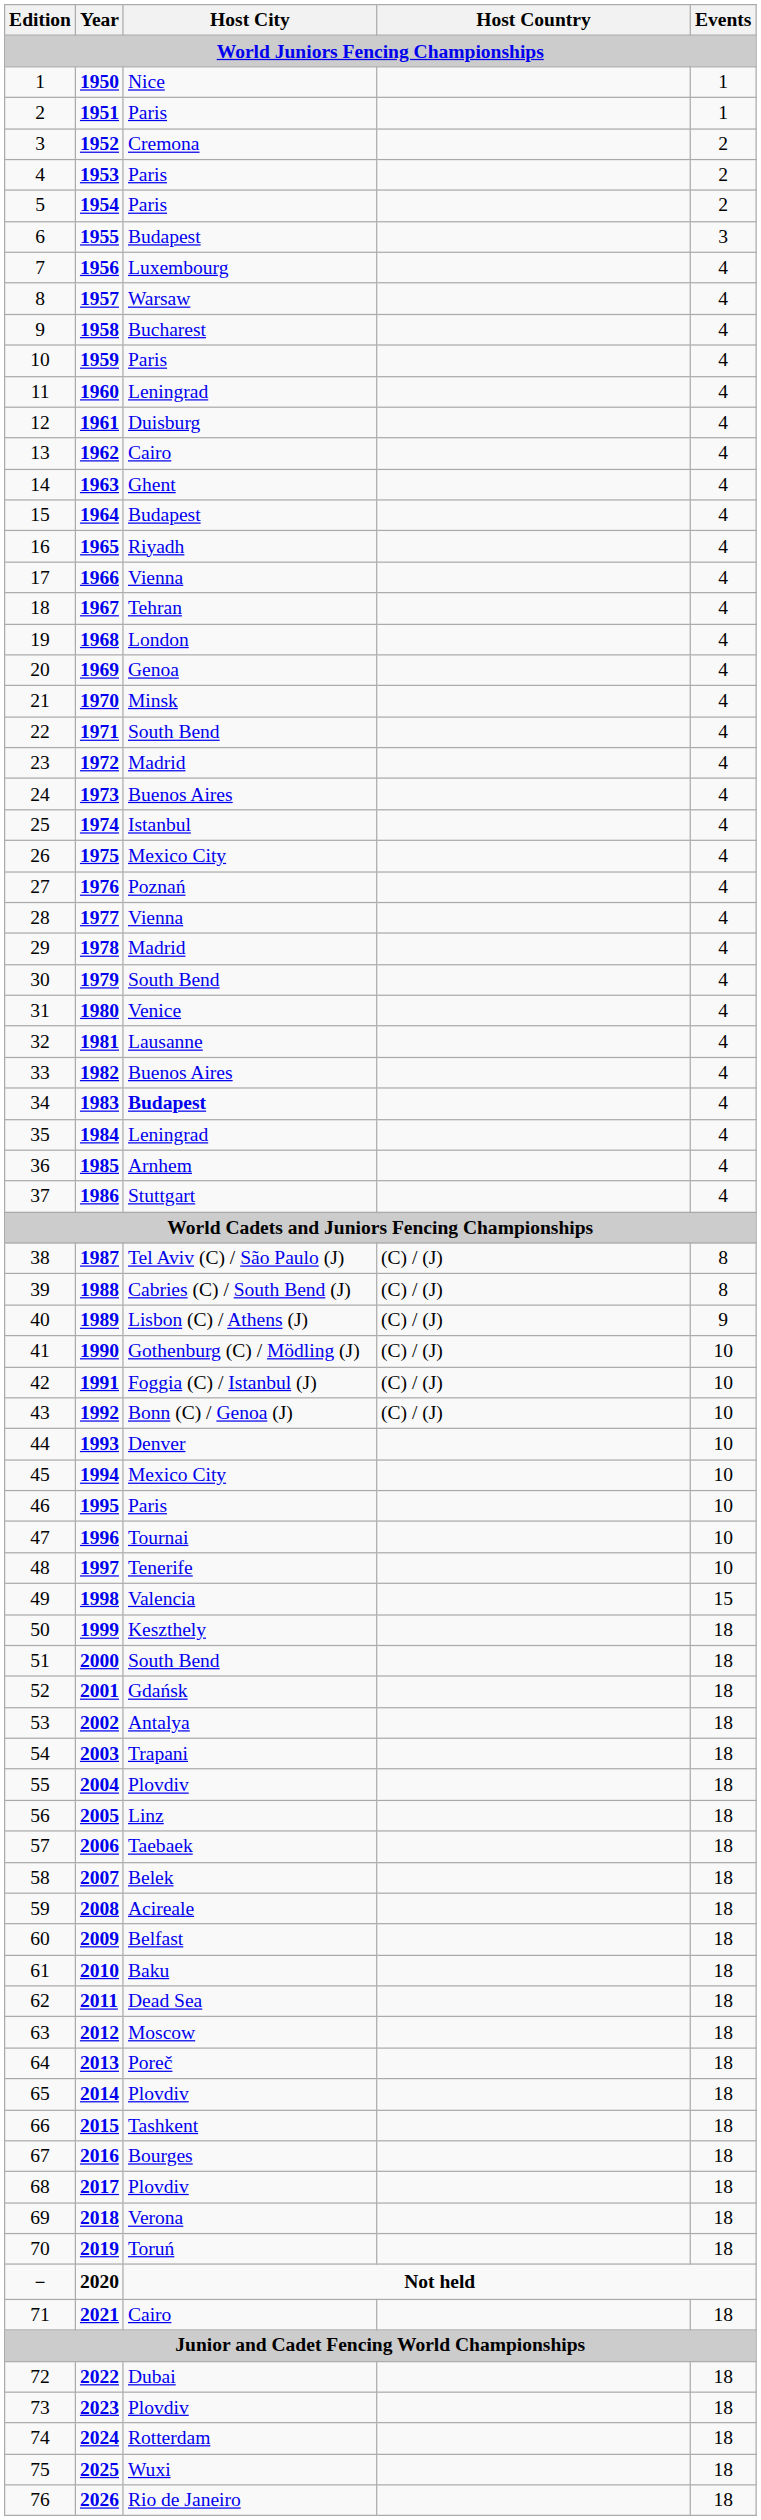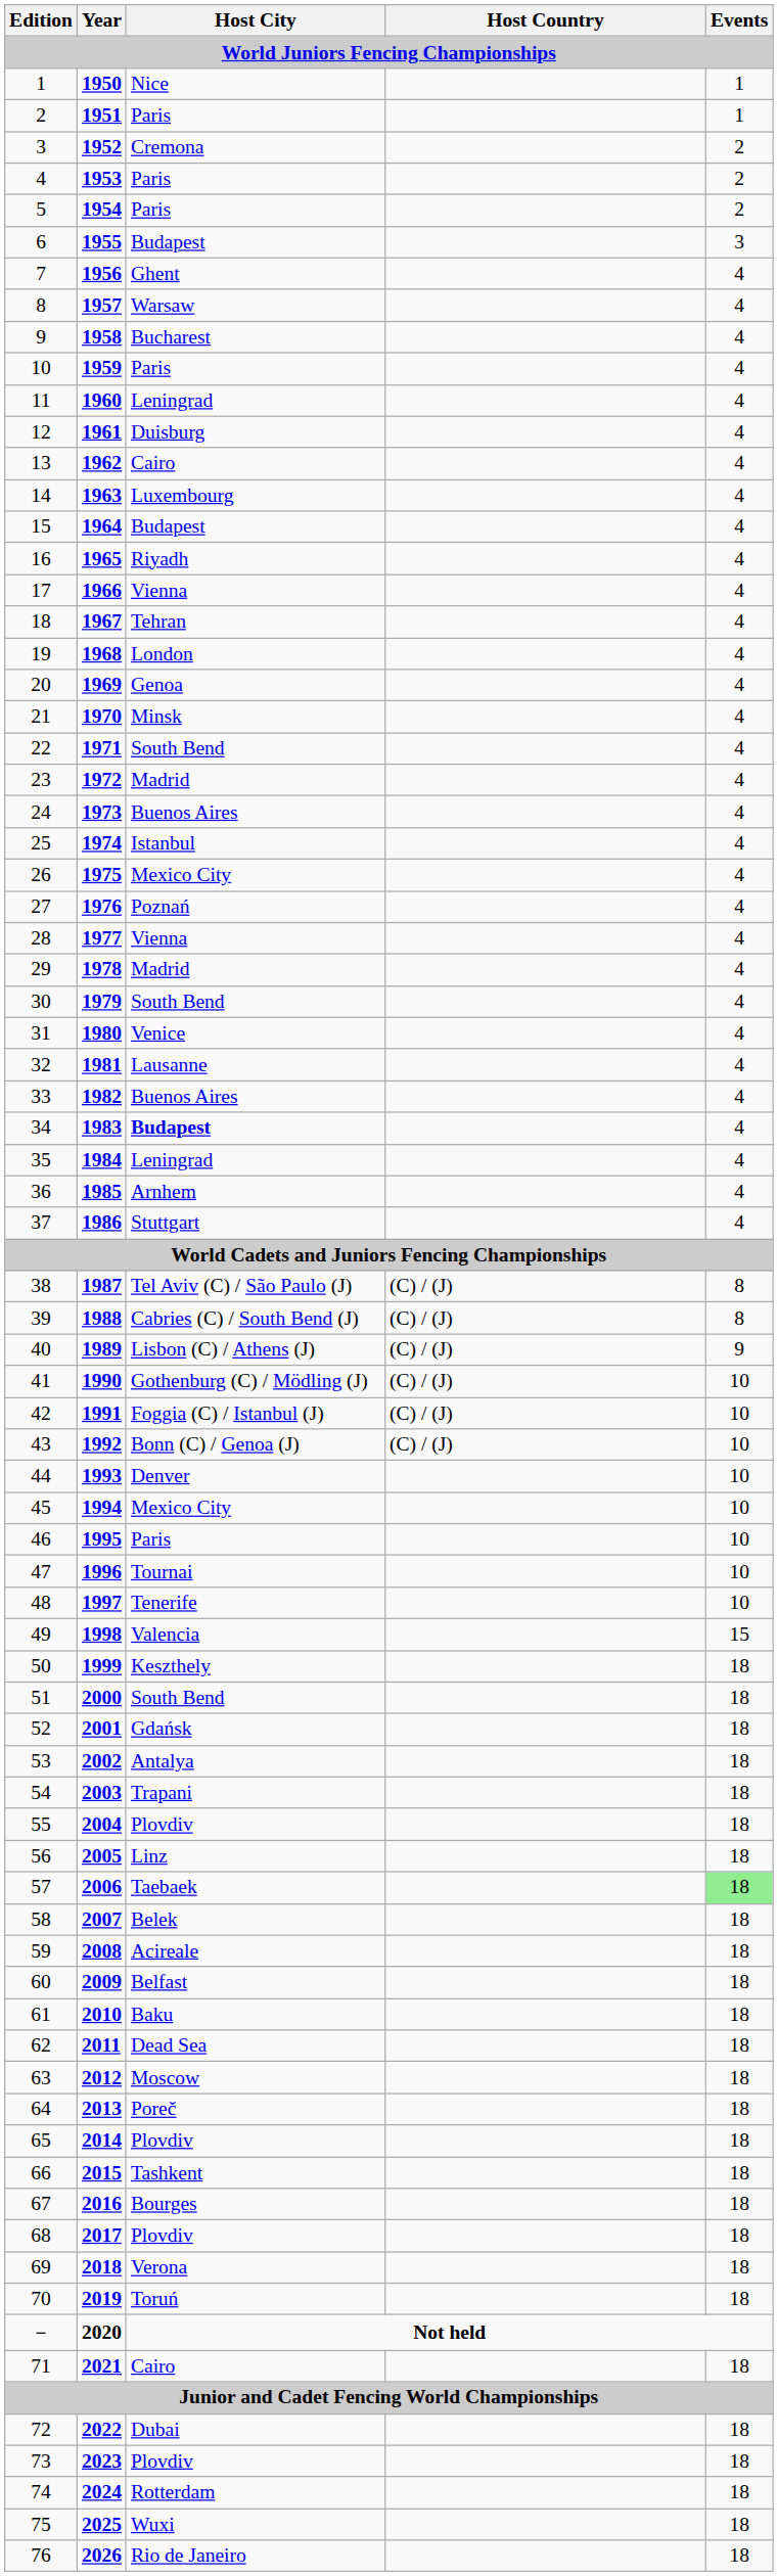7 | Host City: Luxembourg -> Ghent
14 | Host City: Ghent -> Luxembourg
57 | Events: no background -> lightgreen background
